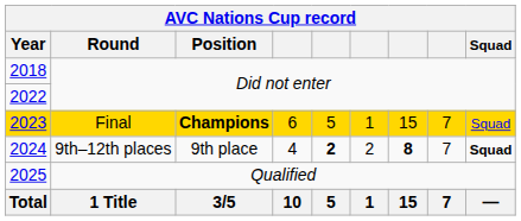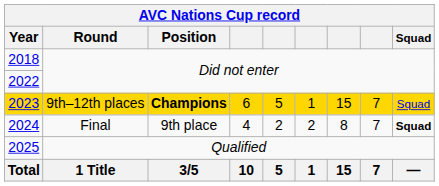2023 | Round: Final -> 9th–12th places
2024 | Round: 9th–12th places -> Final
2024 | column 5: bold -> normal
2024 | column 7: bold -> normal
